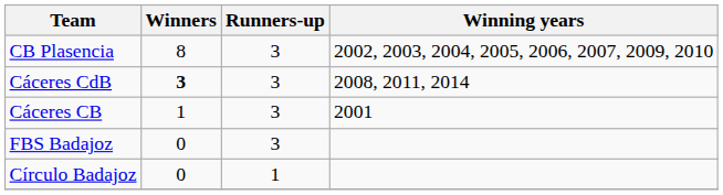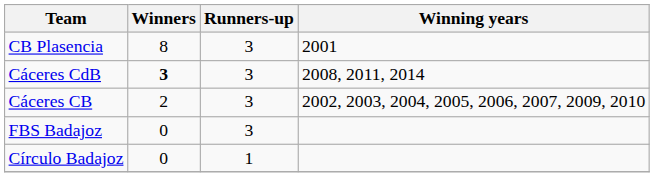CB Plasencia | Winning years: 2002, 2003, 2004, 2005, 2006, 2007, 2009, 2010 -> 2001
Cáceres CB | Winners: 1 -> 2
Cáceres CB | Winning years: 2001 -> 2002, 2003, 2004, 2005, 2006, 2007, 2009, 2010
